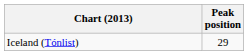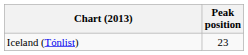Iceland (Tónlist) | Peak position: 29 -> 23
